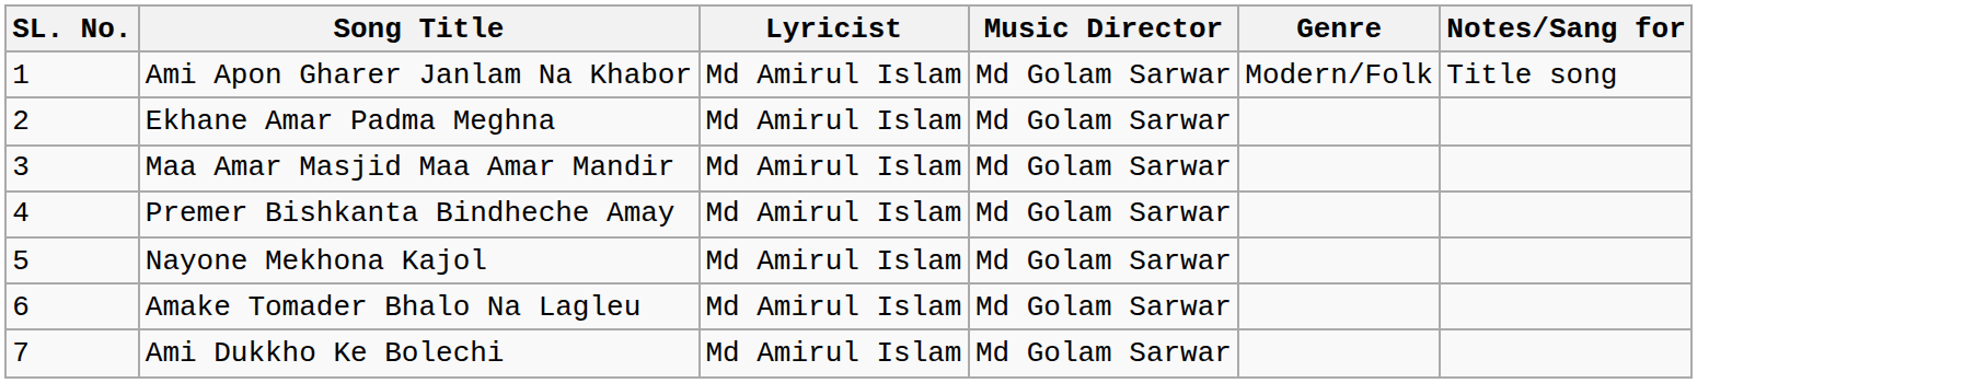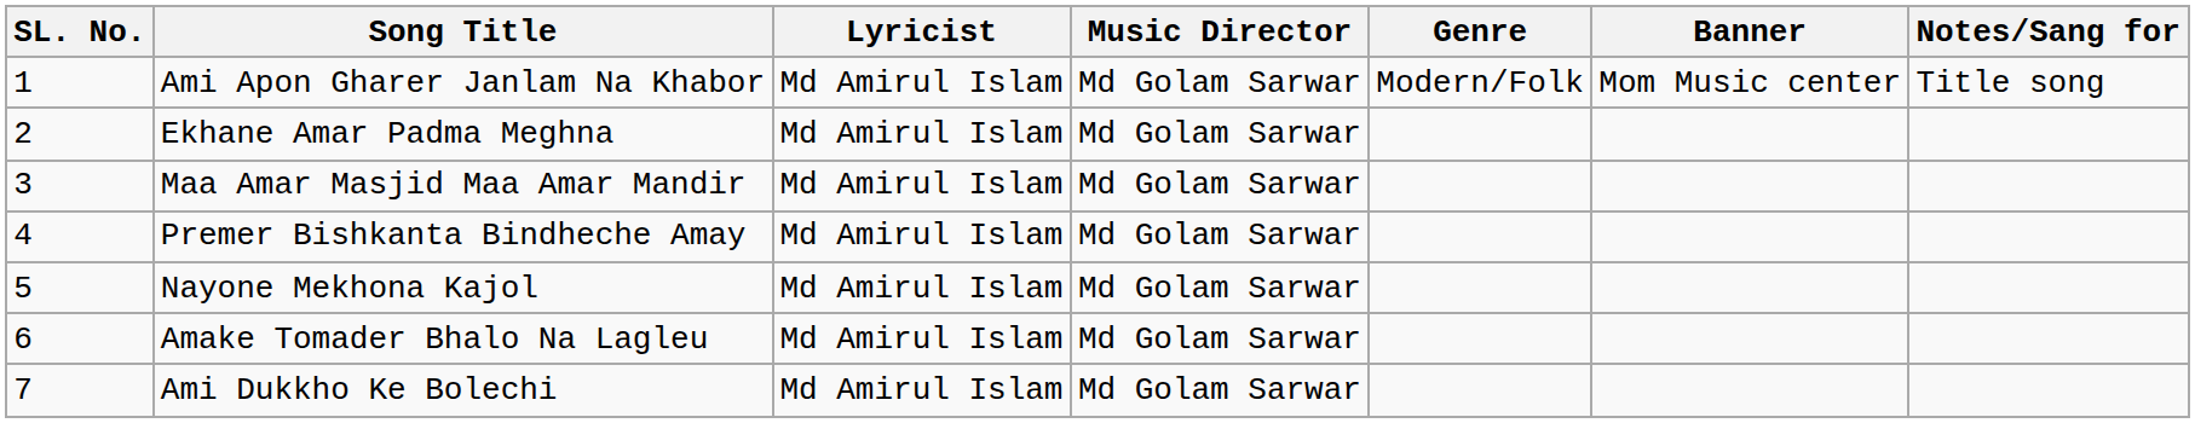+ column: Banner | Mom Music center
